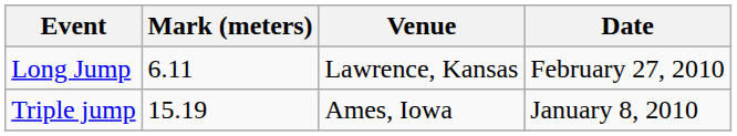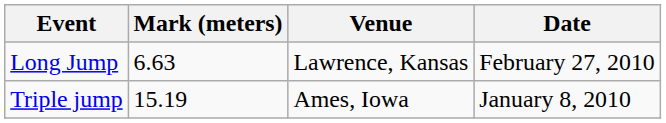Long Jump | Mark (meters): 6.11 -> 6.63
